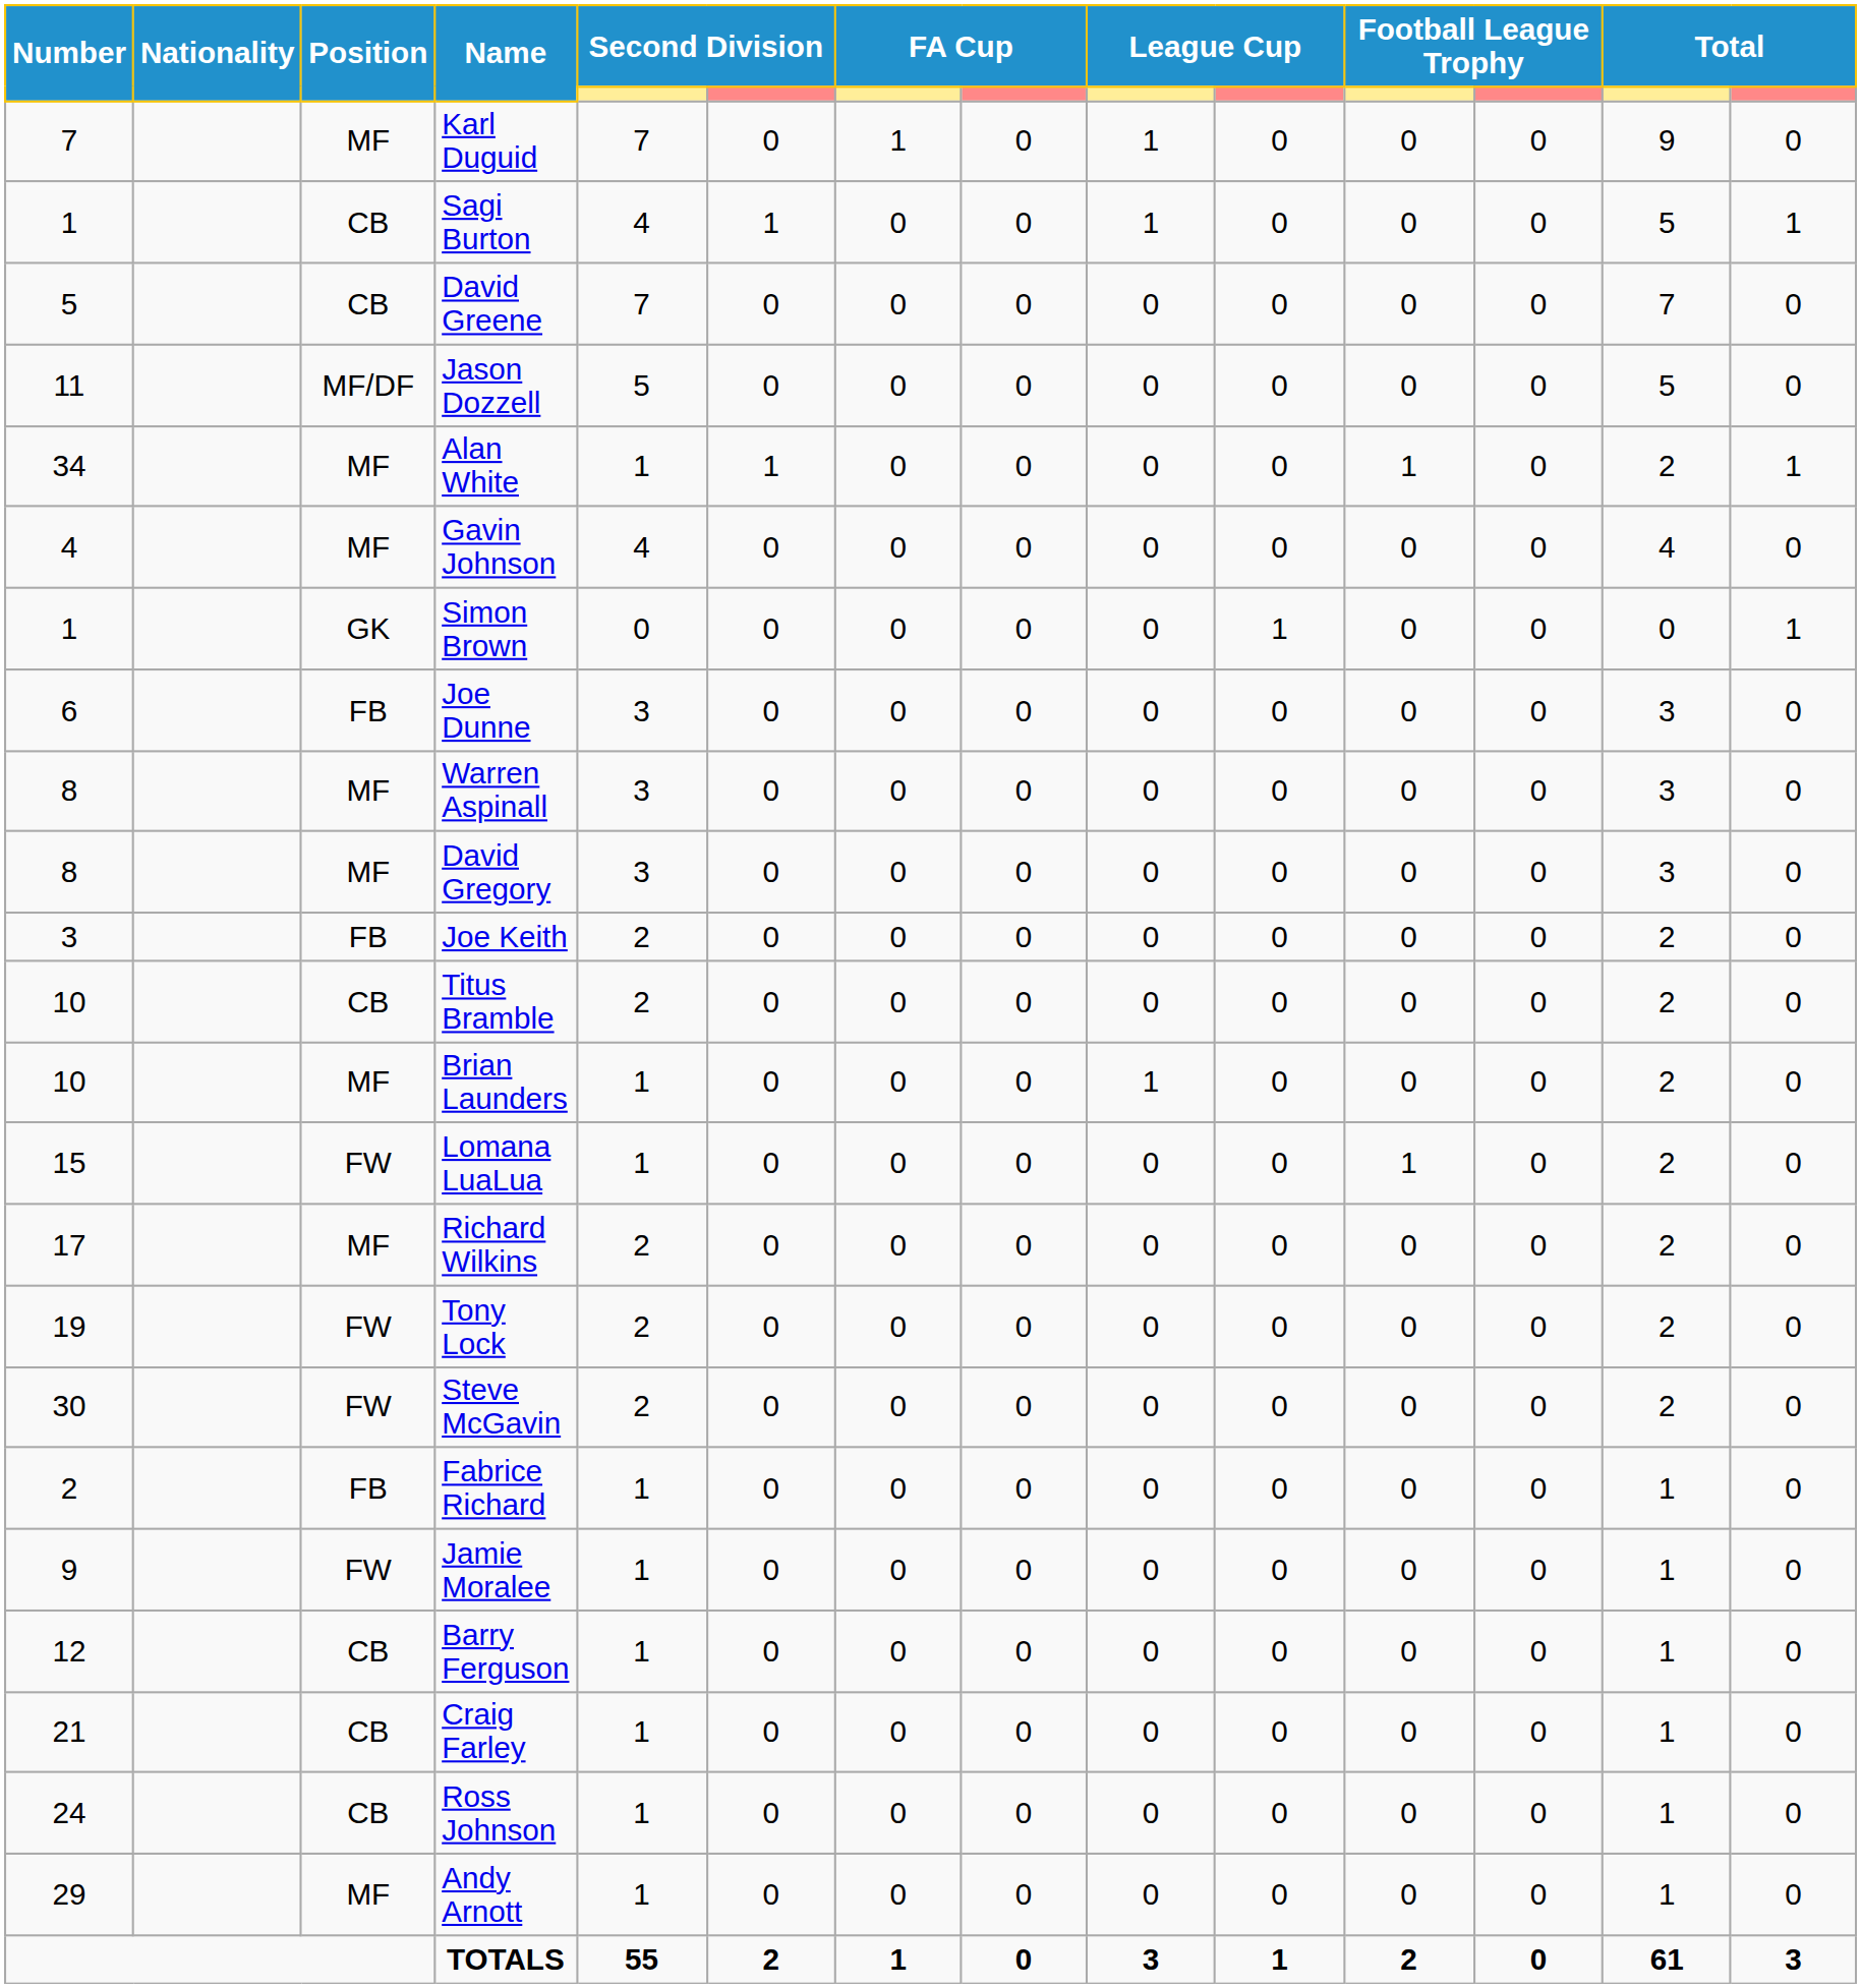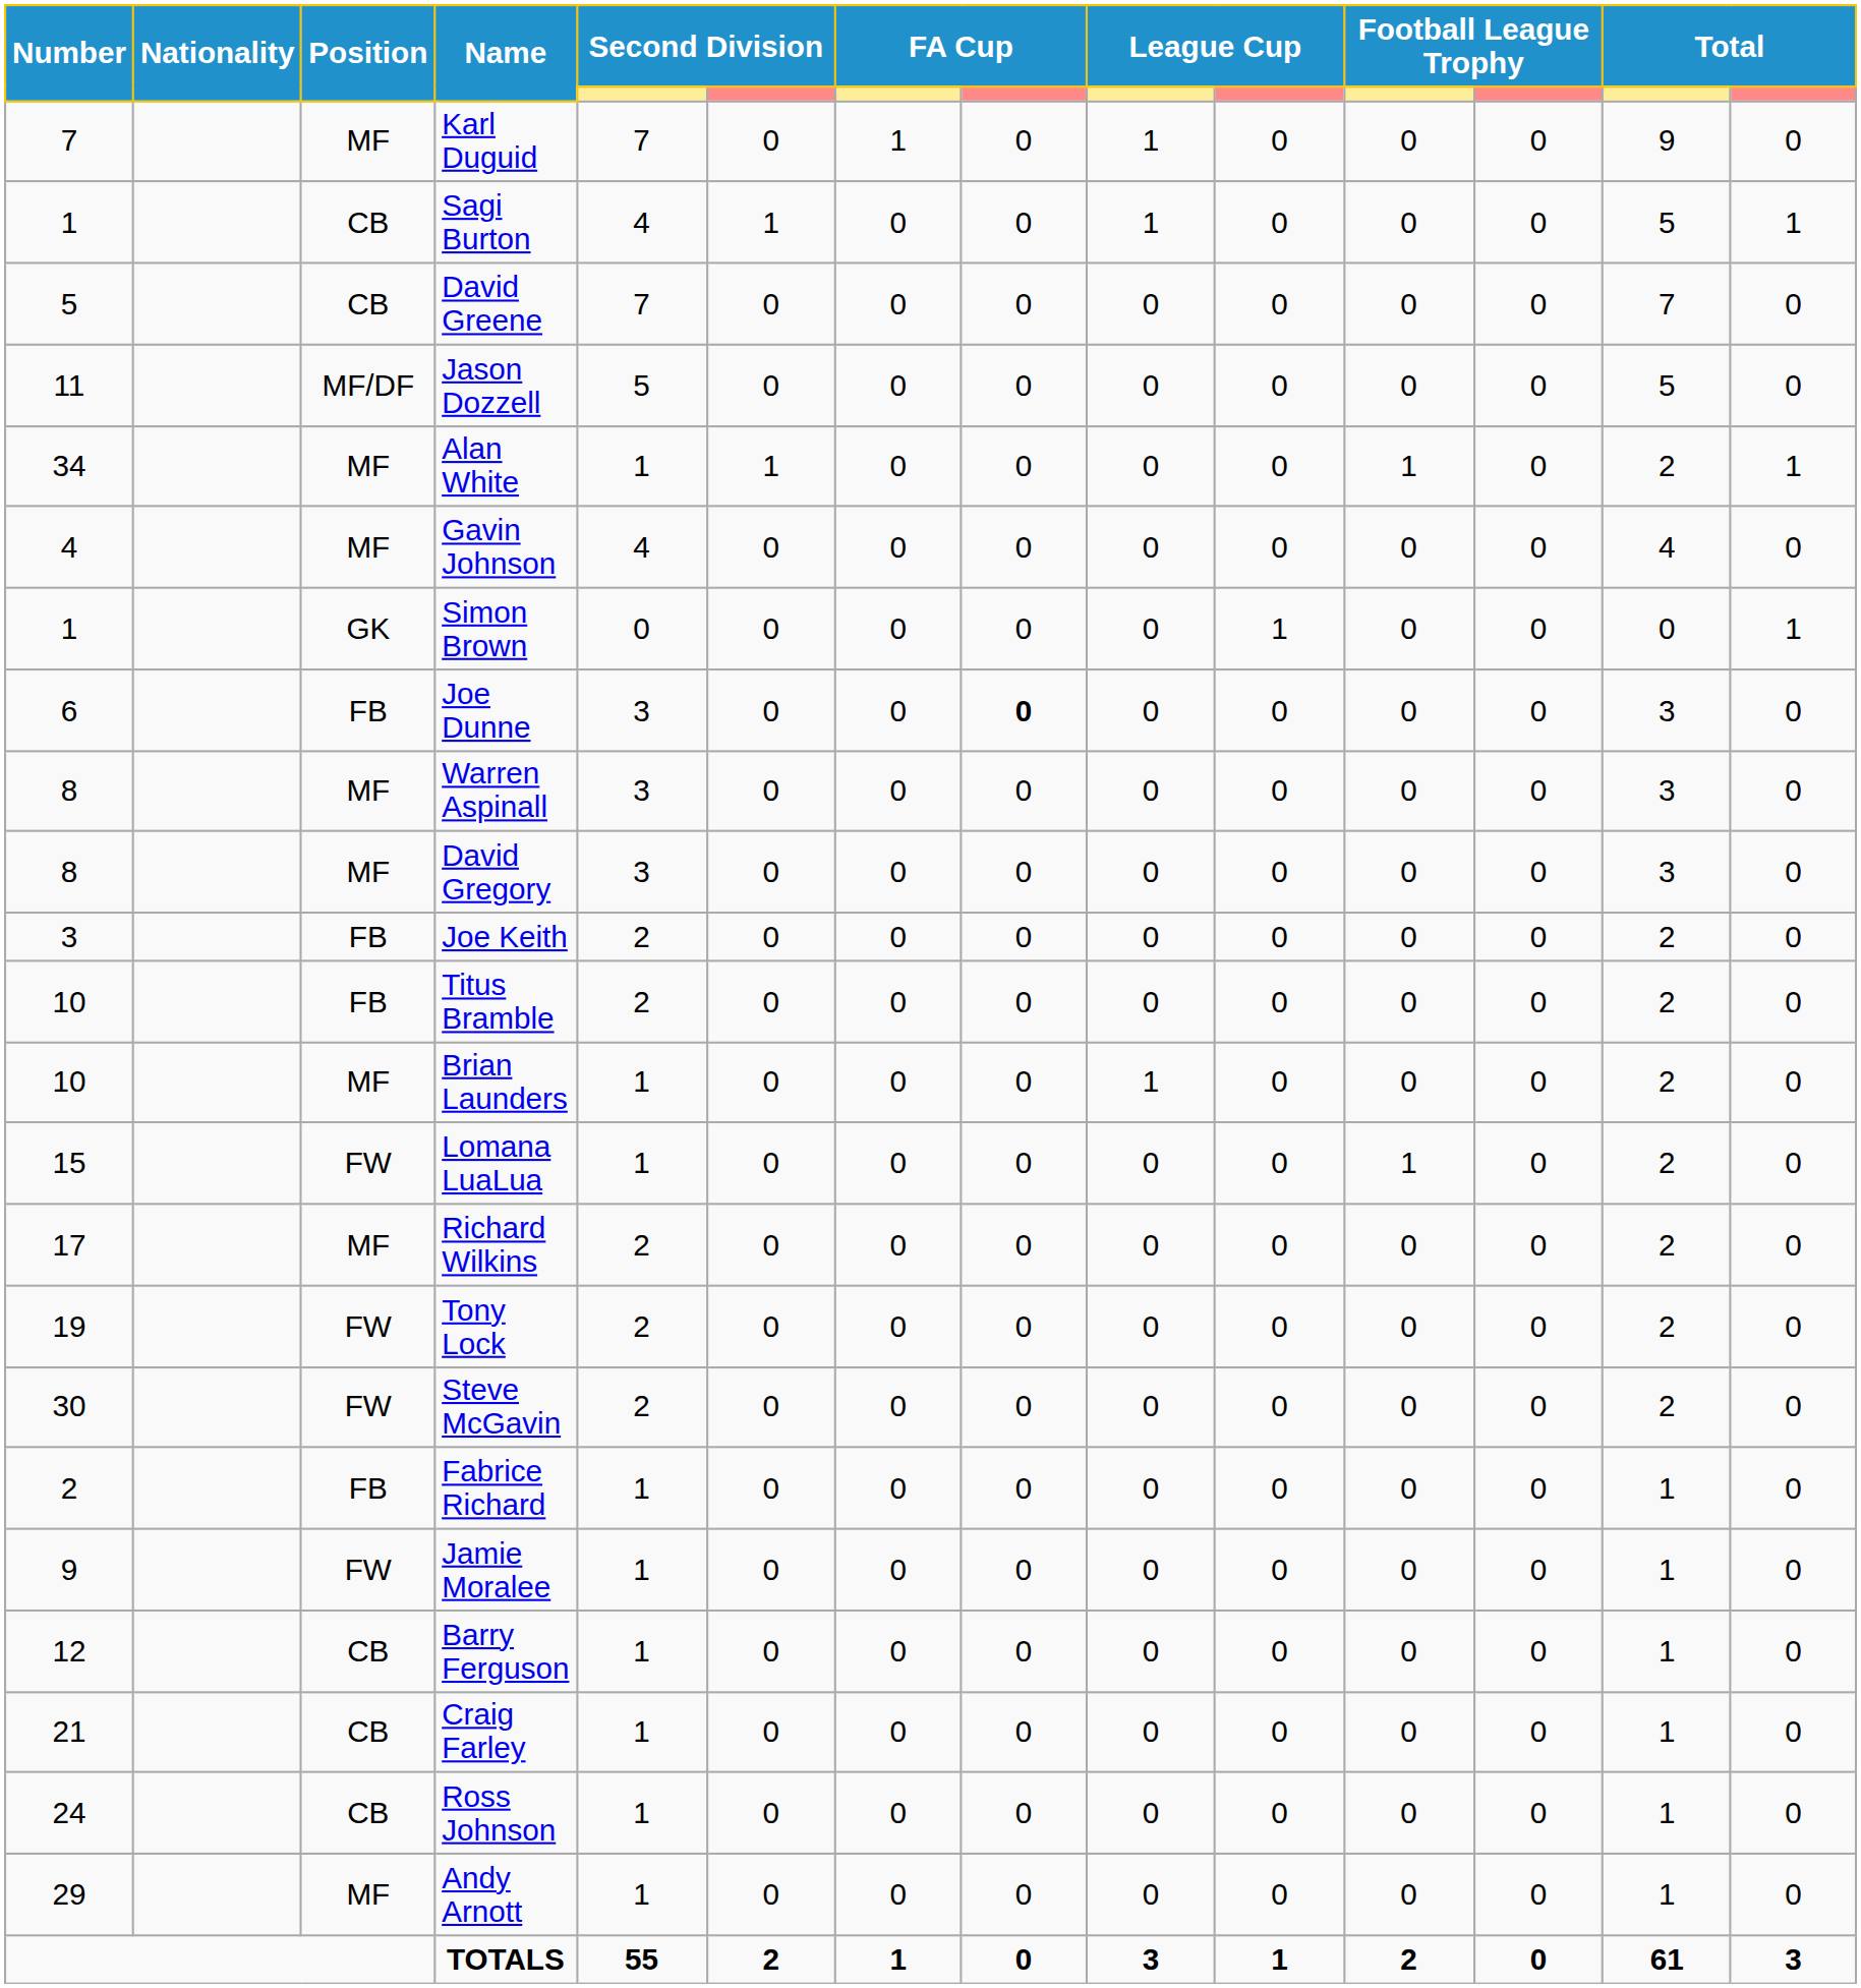Joe Dunne | column 8: normal -> bold
Titus Bramble | Position: CB -> FB
